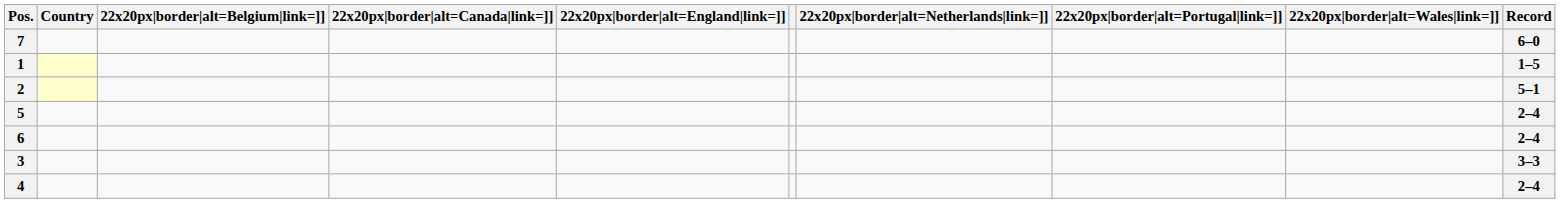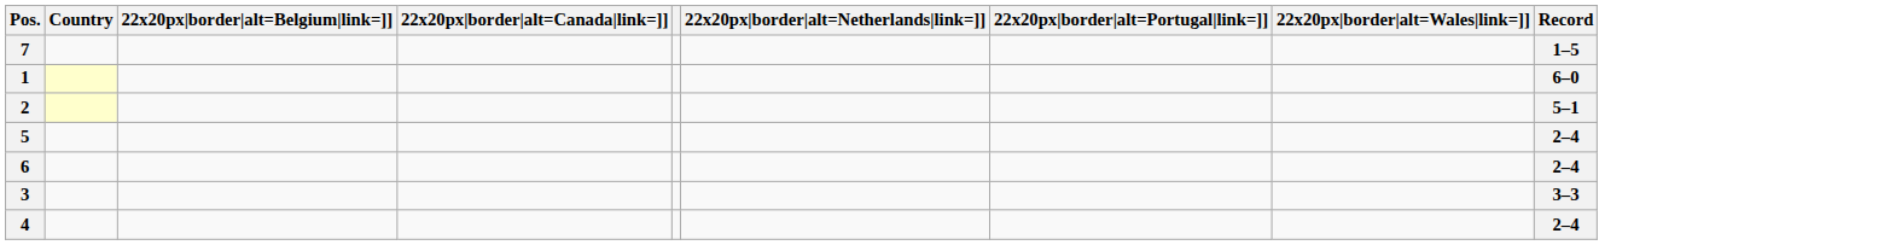- column: 22x20px|border|alt=England|link=]]
7 | Record: 6–0 -> 1–5
1 | Record: 1–5 -> 6–0
